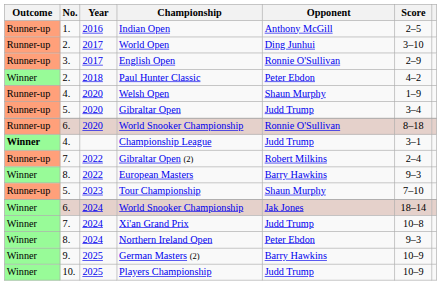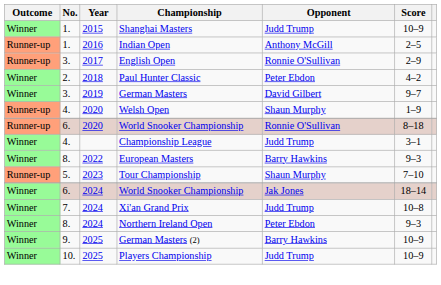+ row: Winner | 1. | 2015 | Shanghai Masters | Judd Trump | 10–9
- row: Runner-up | 2. | 2017 | World Open | Ding Junhui | 3–10
+ row: Winner | 3. | 2019 | German Masters | David Gilbert | 9–7
- row: Runner-up | 5. | 2020 | Gibraltar Open | Judd Trump | 3–4
Championship League | Outcome: bold -> normal
- row: Runner-up | 7. | 2022 | Gibraltar Open (2) | Robert Milkins | 2–4
